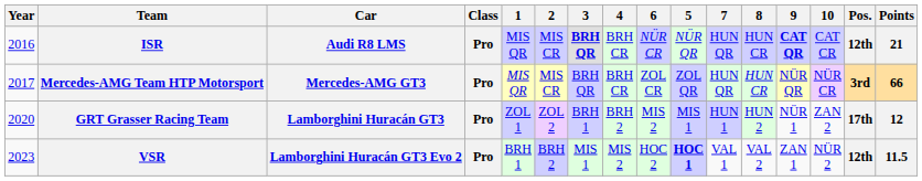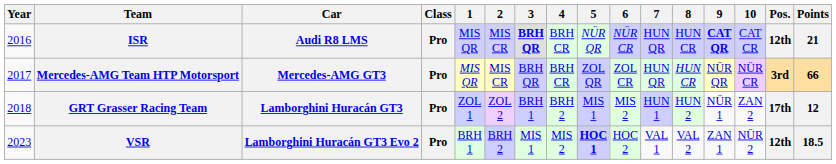columns swapped: 5 <-> 6
GRT Grasser Racing Team | Year: 2020 -> 2018
VSR | Points: 11.5 -> 18.5
